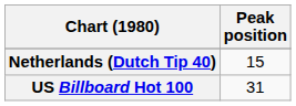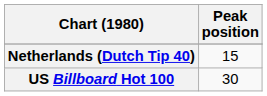US Billboard Hot 100 | Peak position: 31 -> 30
